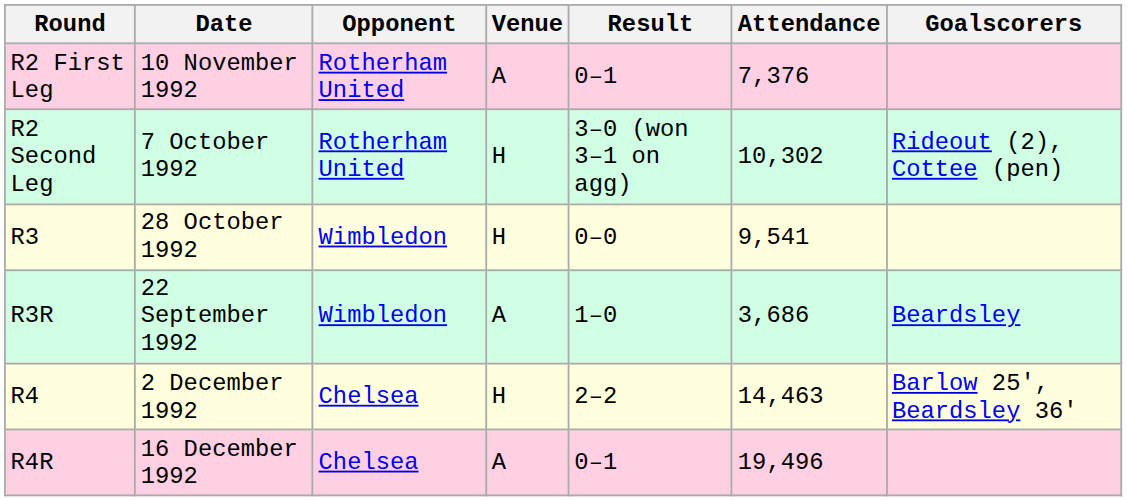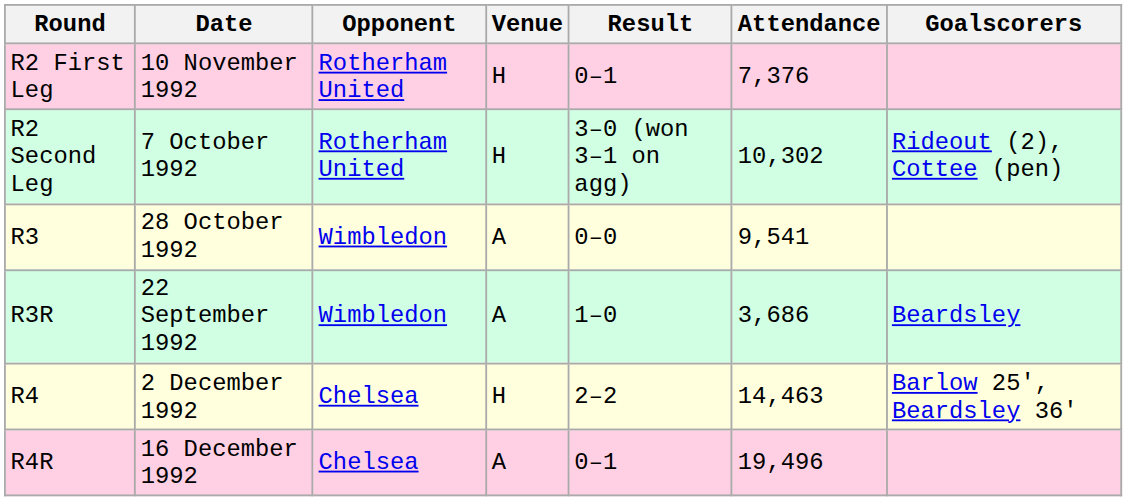R2 First Leg | Venue: A -> H
R3 | Venue: H -> A
